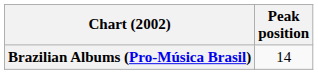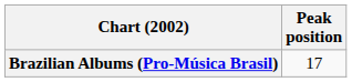Brazilian Albums (Pro-Música Brasil) | Peak position: 14 -> 17
